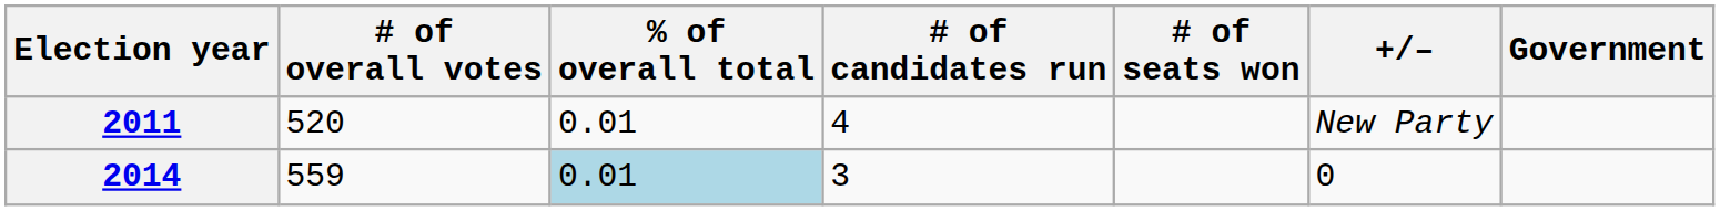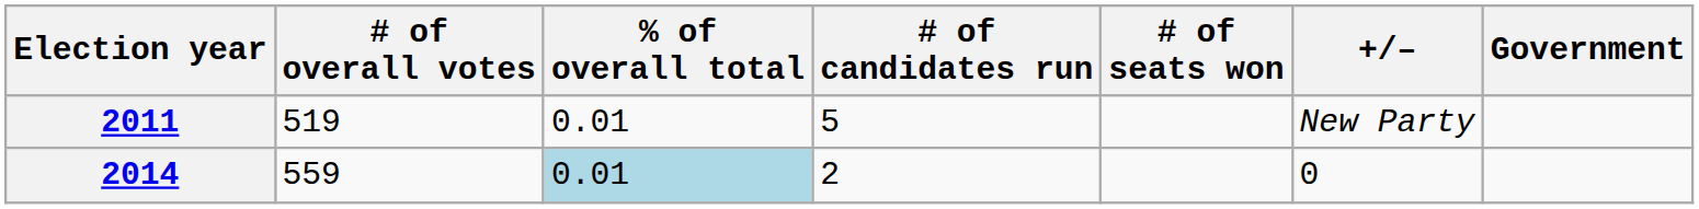2011 | # of overall votes: 520 -> 519
2011 | # of candidates run: 4 -> 5
2014 | # of candidates run: 3 -> 2
